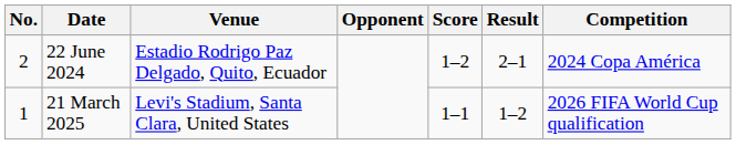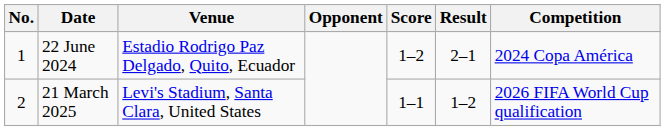22 June 2024 | No.: 2 -> 1
21 March 2025 | No.: 1 -> 2
